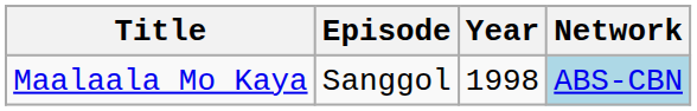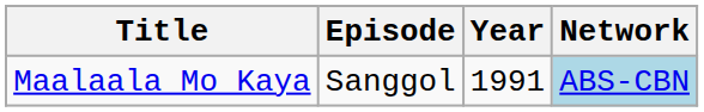Maalaala Mo Kaya | Year: 1998 -> 1991
